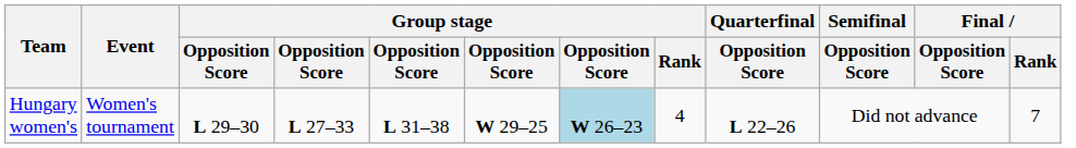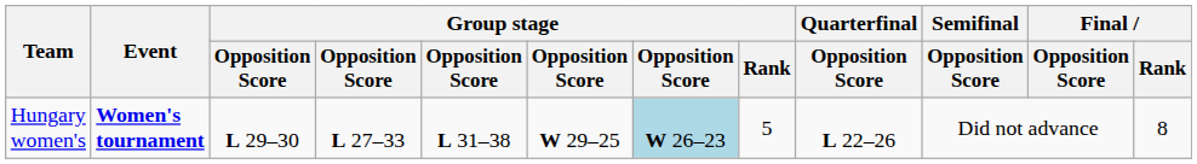Hungary women's | Event: normal -> bold
Hungary women's | Group stage / Rank: 4 -> 5
Hungary women's | Final / Rank: 7 -> 8
